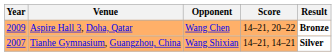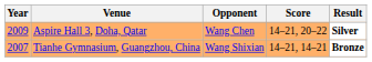Aspire Hall 3, Doha, Qatar | Result: Bronze -> Silver
Tianhe Gymnasium, Guangzhou, China | Result: Silver -> Bronze
